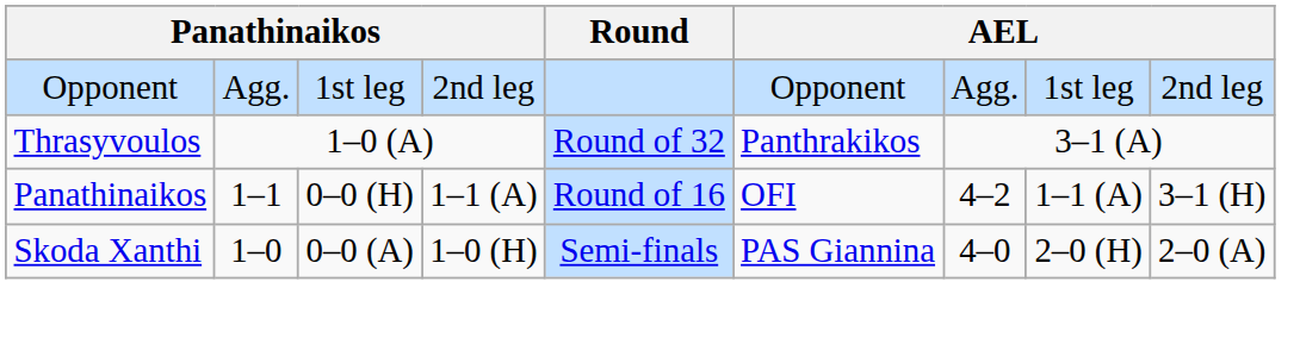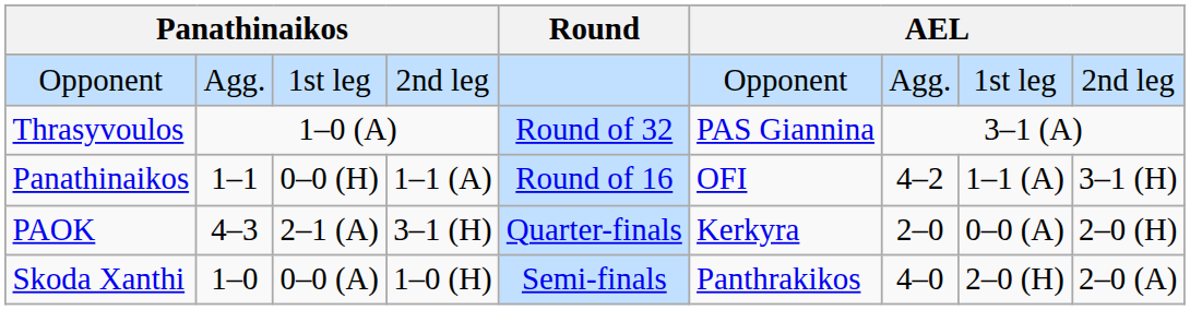Thrasyvoulos | column 6: Panthrakikos -> PAS Giannina
+ row: PAOK | 4–3 | 2–1 (A) | 3–1 (H) | Quarter-finals | Kerkyra | 2–0 | 0–0 (A) | 2–0 (H)
Skoda Xanthi | column 6: PAS Giannina -> Panthrakikos
